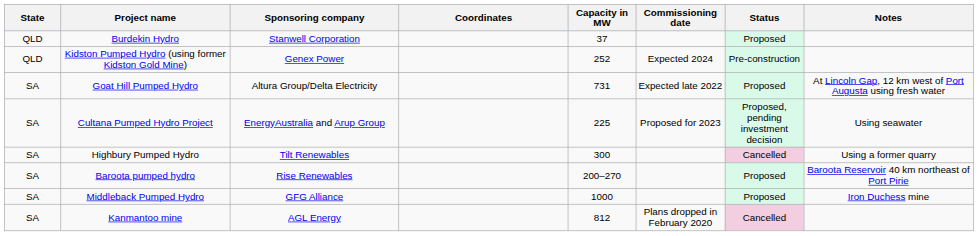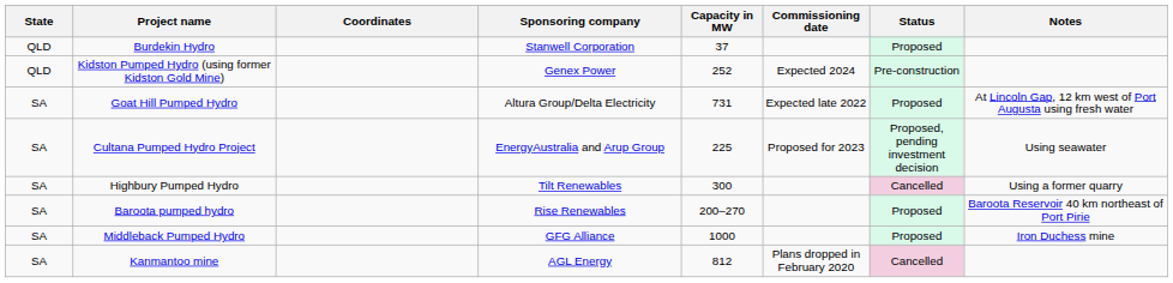columns swapped: Sponsoring company <-> Coordinates
